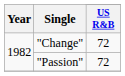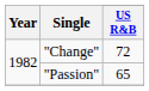"Passion" | US R&B: 72 -> 65
